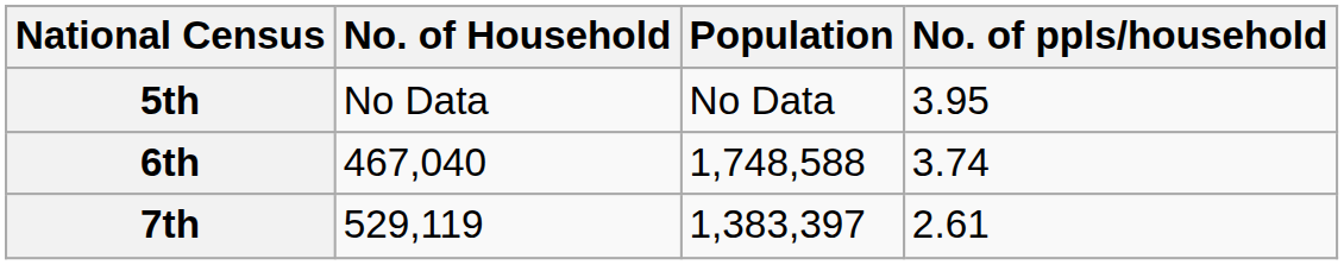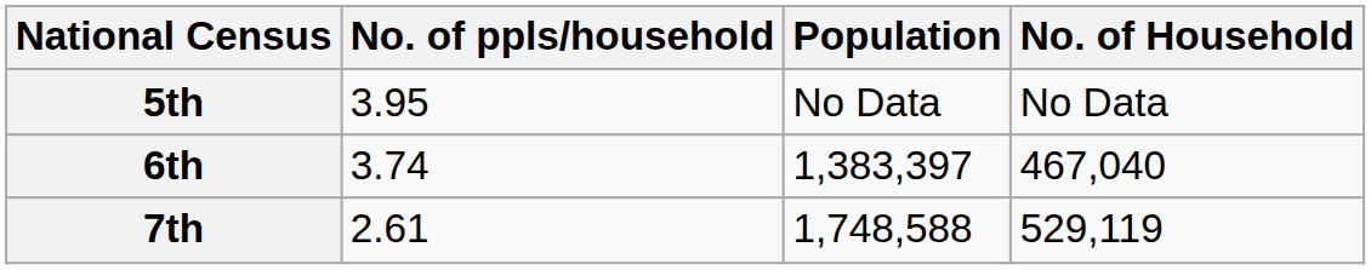columns swapped: No. of Household <-> No. of ppls/household
6th | Population: 1,748,588 -> 1,383,397
7th | Population: 1,383,397 -> 1,748,588
